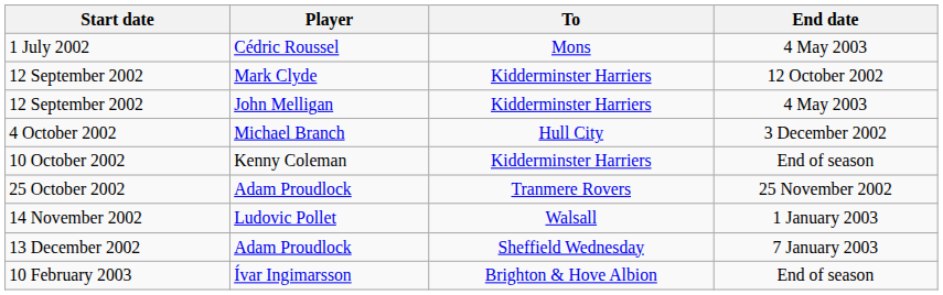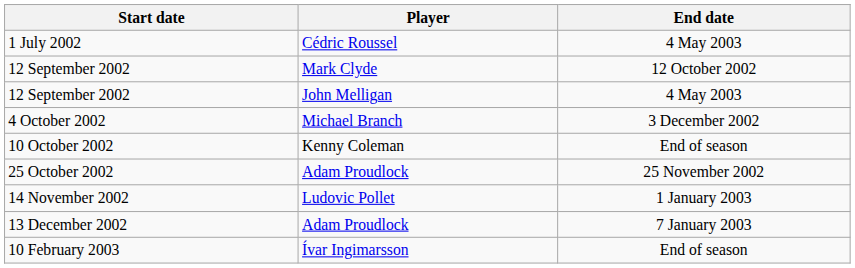- column: To | Mons | Kidderminster Harriers | Kidderminster Harriers | Hull City | Kidderminster Harriers | Tranmere Rovers | Walsall | Sheffield Wednesday | Brighton & Hove Albion
